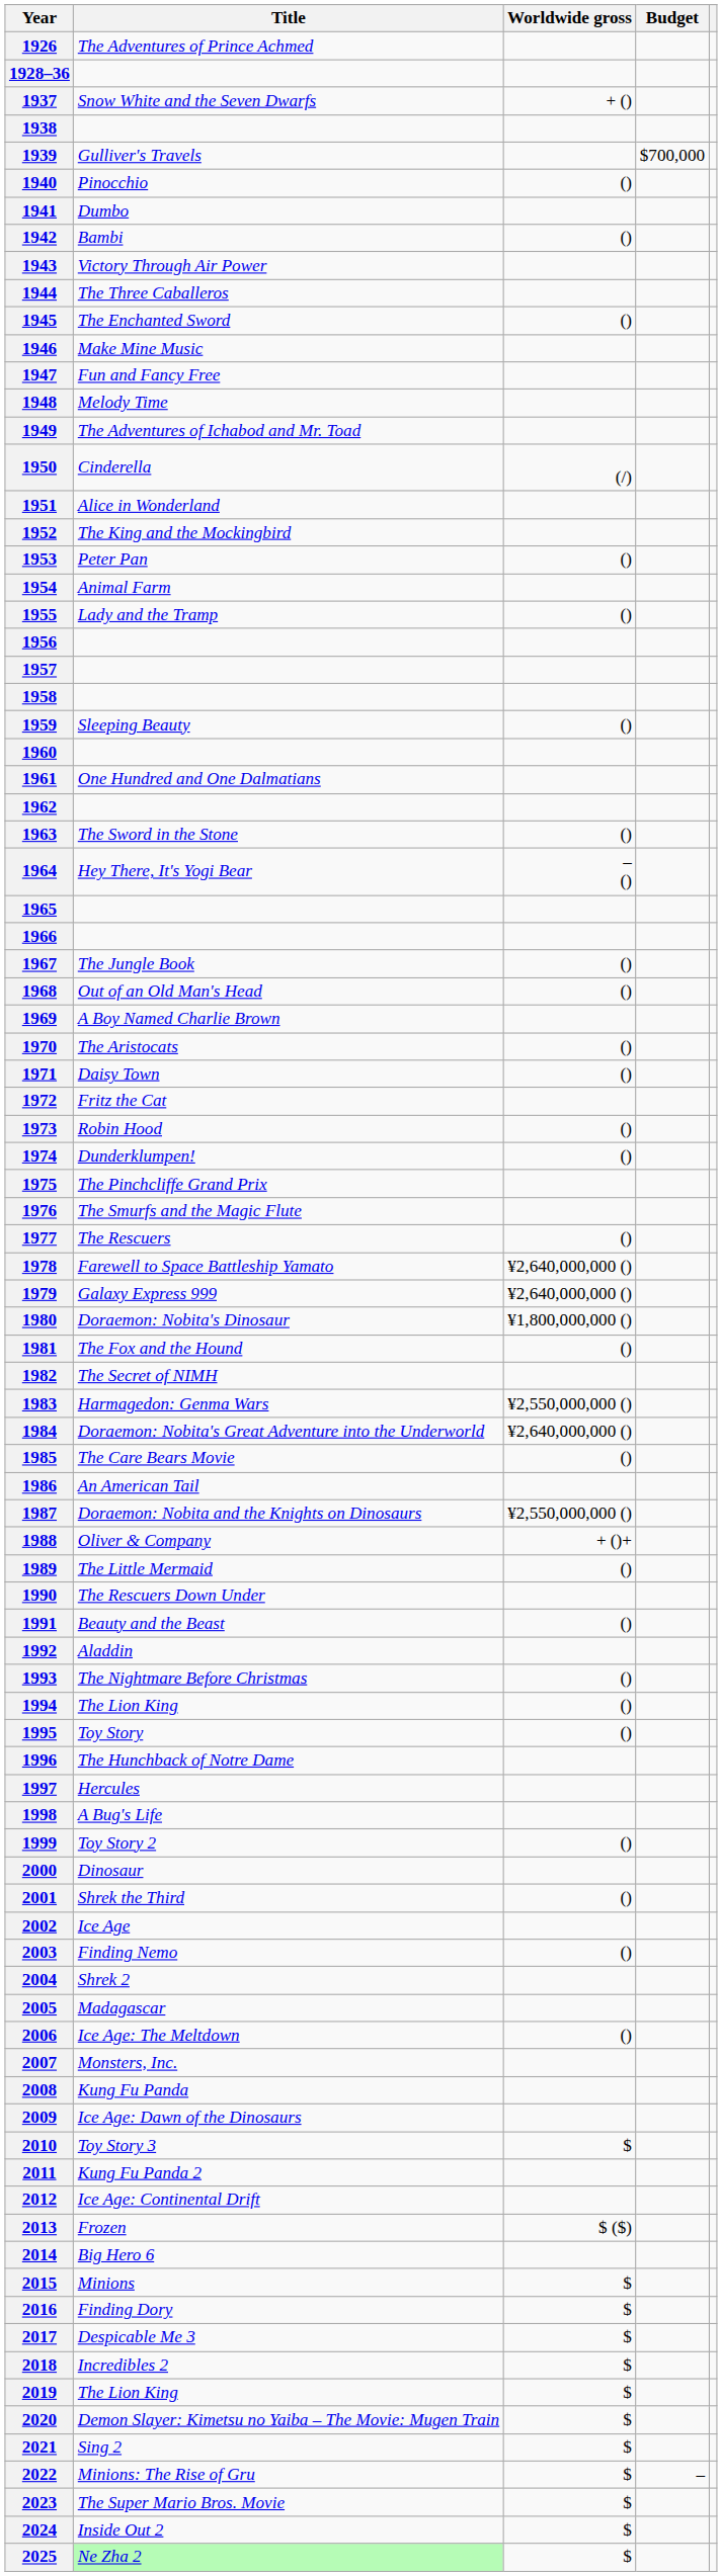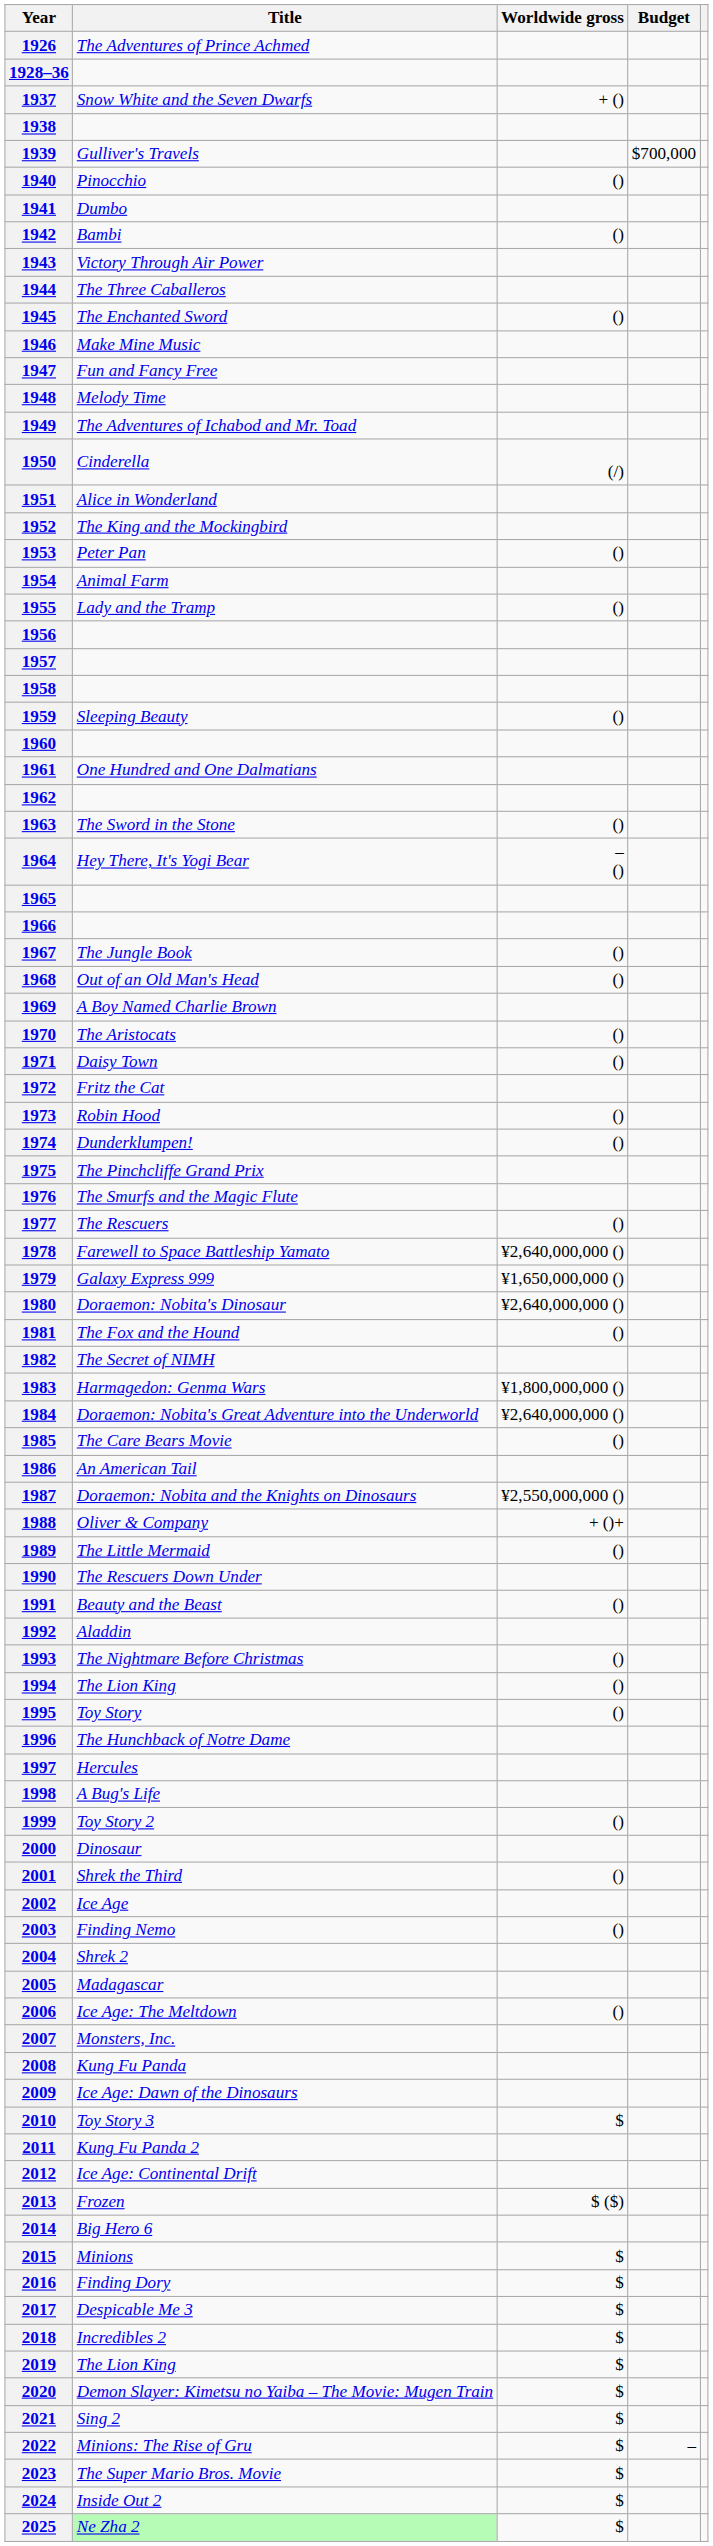1979 | Worldwide gross: ¥2,640,000,000 () -> ¥1,650,000,000 ()
1980 | Worldwide gross: ¥1,800,000,000 () -> ¥2,640,000,000 ()
1983 | Worldwide gross: ¥2,550,000,000 () -> ¥1,800,000,000 ()
